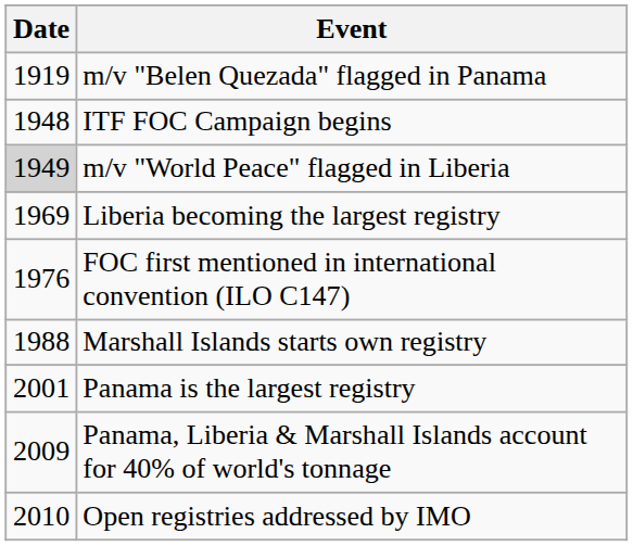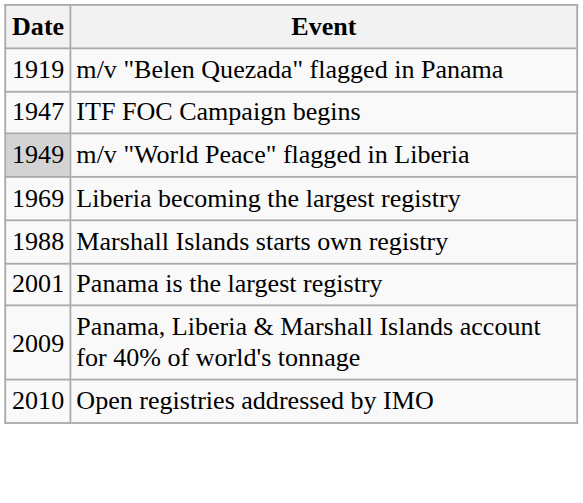ITF FOC Campaign begins | Date: 1948 -> 1947
- row: 1976 | FOC first mentioned in international convention (ILO C147)
